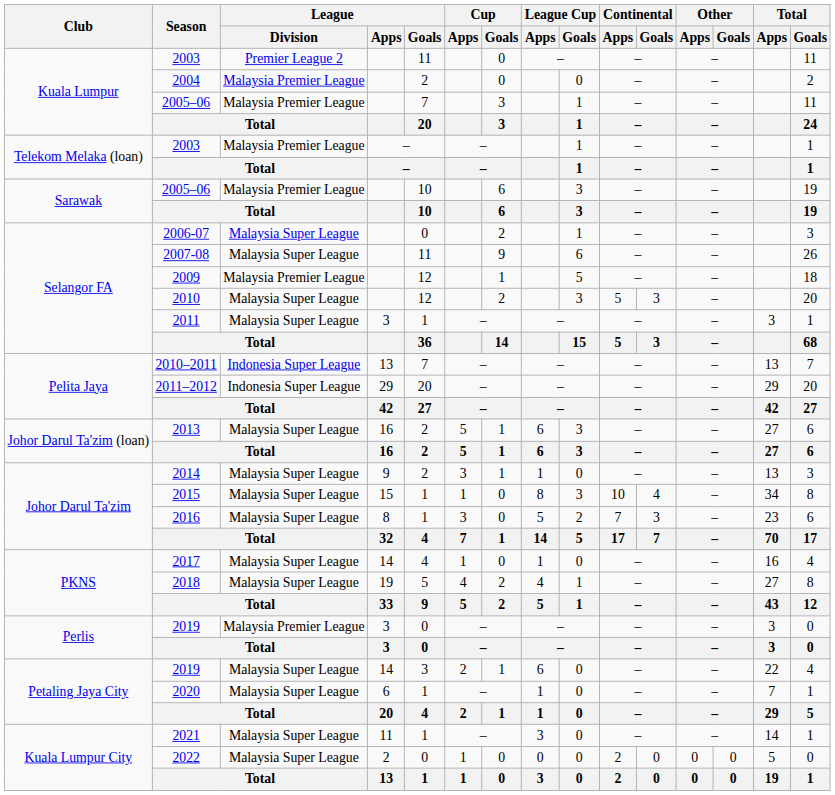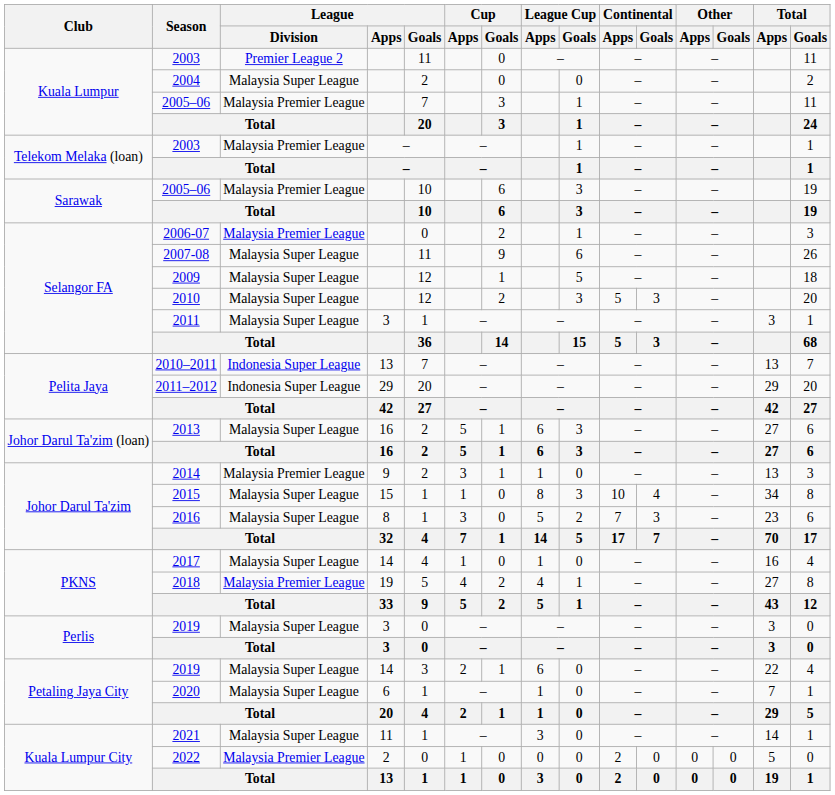2004 | League / Division: Malaysia Premier League -> Malaysia Super League
2006-07 | League / Division: Malaysia Super League -> Malaysia Premier League
2009 | League / Division: Malaysia Premier League -> Malaysia Super League
2014 | League / Division: Malaysia Super League -> Malaysia Premier League
2018 | League / Division: Malaysia Super League -> Malaysia Premier League
Perlis / 2019 | League / Division: Malaysia Premier League -> Malaysia Super League
2022 | League / Division: Malaysia Super League -> Malaysia Premier League
